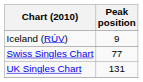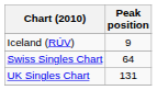Swiss Singles Chart | Peak position: 77 -> 64
